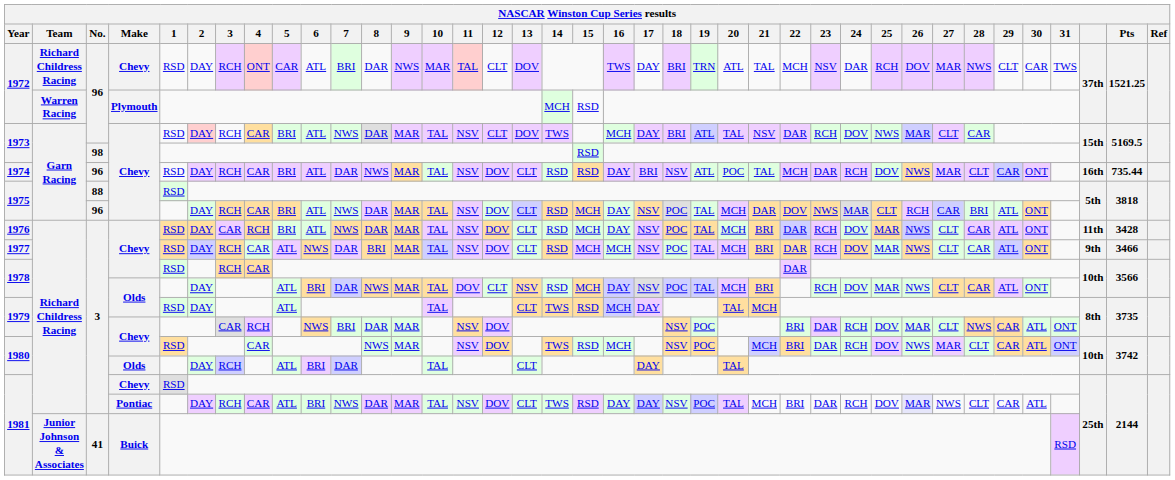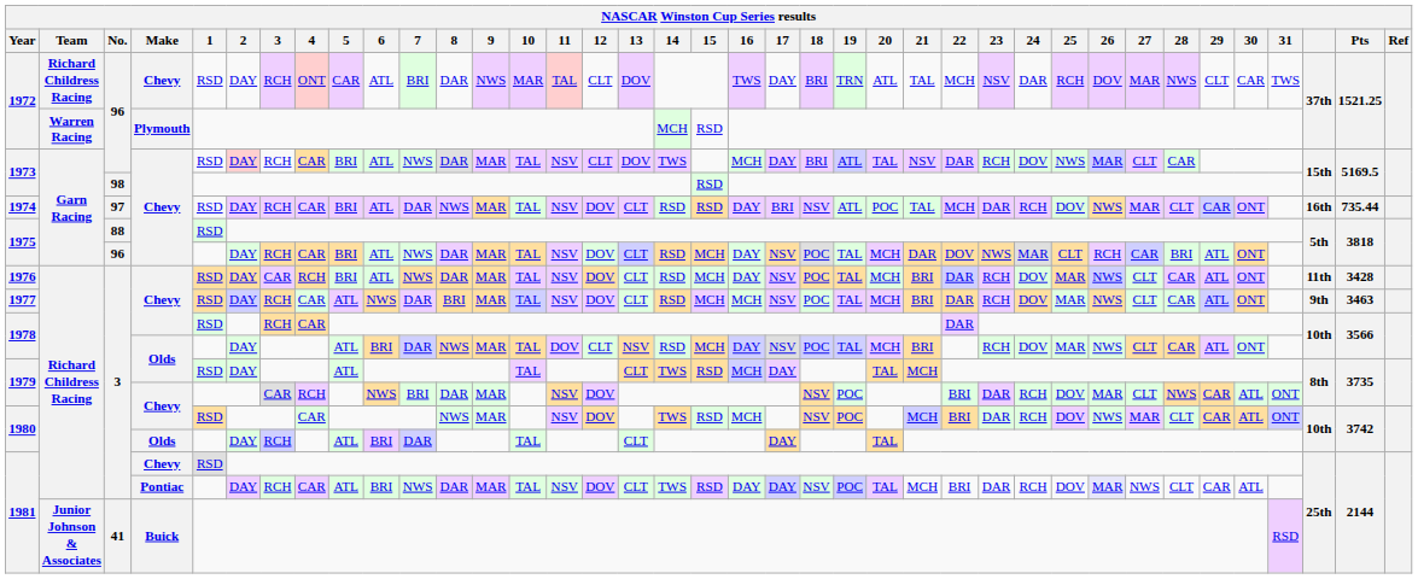1974 | No.: 96 -> 97
1977 | Pts: 3466 -> 3463
